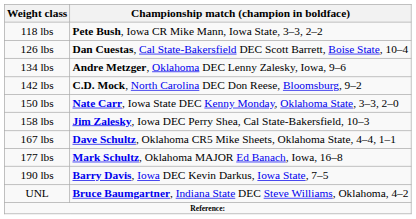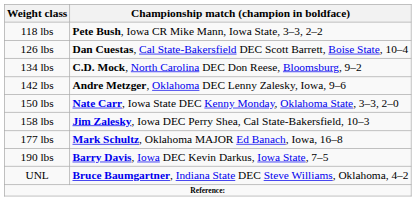134 lbs | Championship match (champion in boldface): Andre Metzger, Oklahoma DEC Lenny Zalesky, Iowa, 9–6 -> C.D. Mock, North Carolina DEC Don Reese, Bloomsburg, 9–2
142 lbs | Championship match (champion in boldface): C.D. Mock, North Carolina DEC Don Reese, Bloomsburg, 9–2 -> Andre Metzger, Oklahoma DEC Lenny Zalesky, Iowa, 9–6
- row: 167 lbs | Dave Schultz, Oklahoma CR5 Mike Sheets, Oklahoma State, 4–4, 1–1
